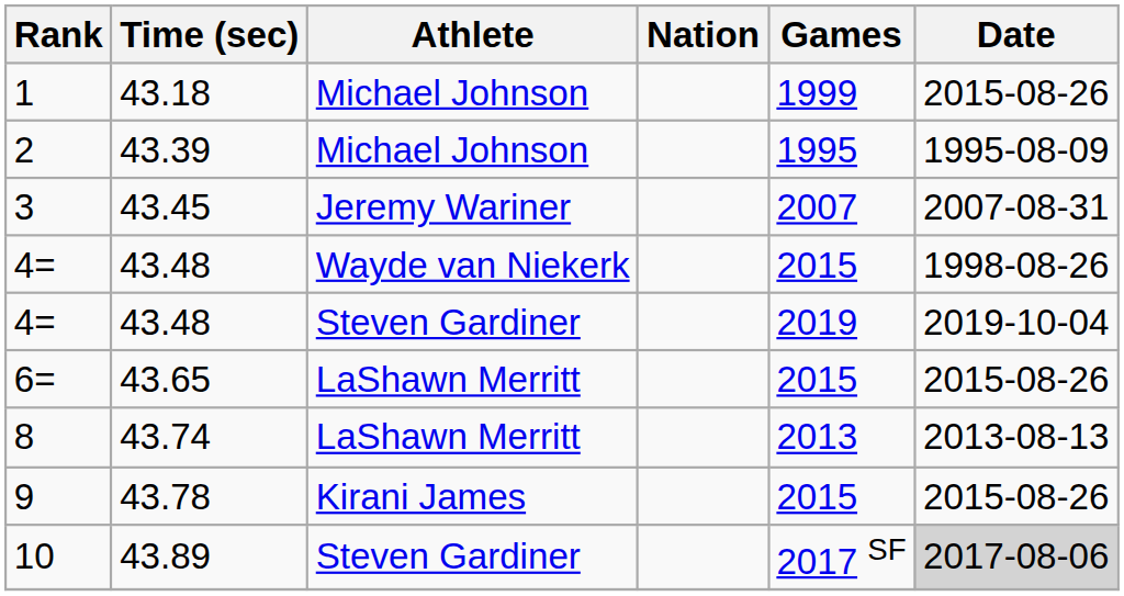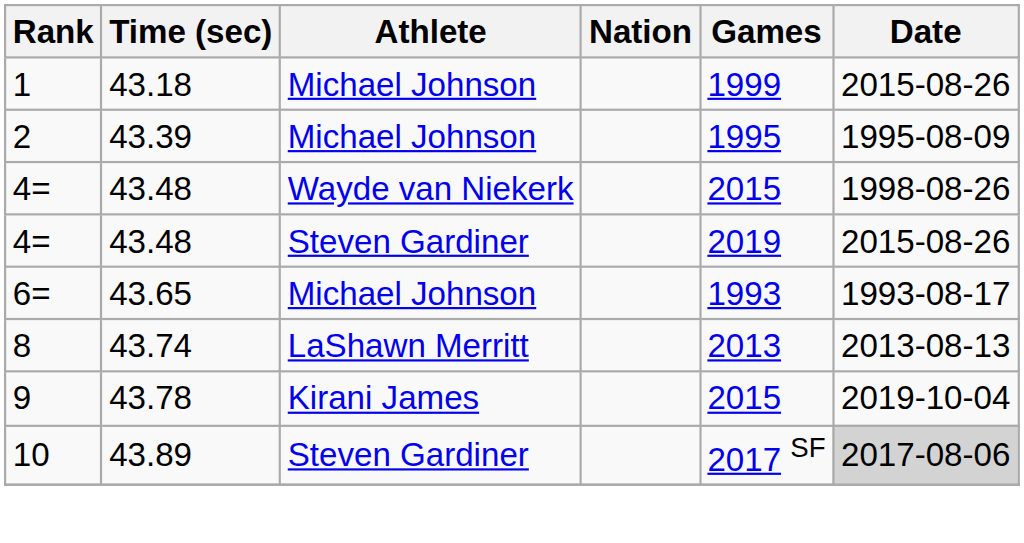- row: 3 | 43.45 | Jeremy Wariner | 2007 | 2007-08-31
4= / Steven Gardiner | Date: 2019-10-04 -> 2015-08-26
+ row: 6= | 43.65 | Michael Johnson | 1993 | 1993-08-17
- row: 6= | 43.65 | LaShawn Merritt | 2015 | 2015-08-26
9 | Date: 2015-08-26 -> 2019-10-04
